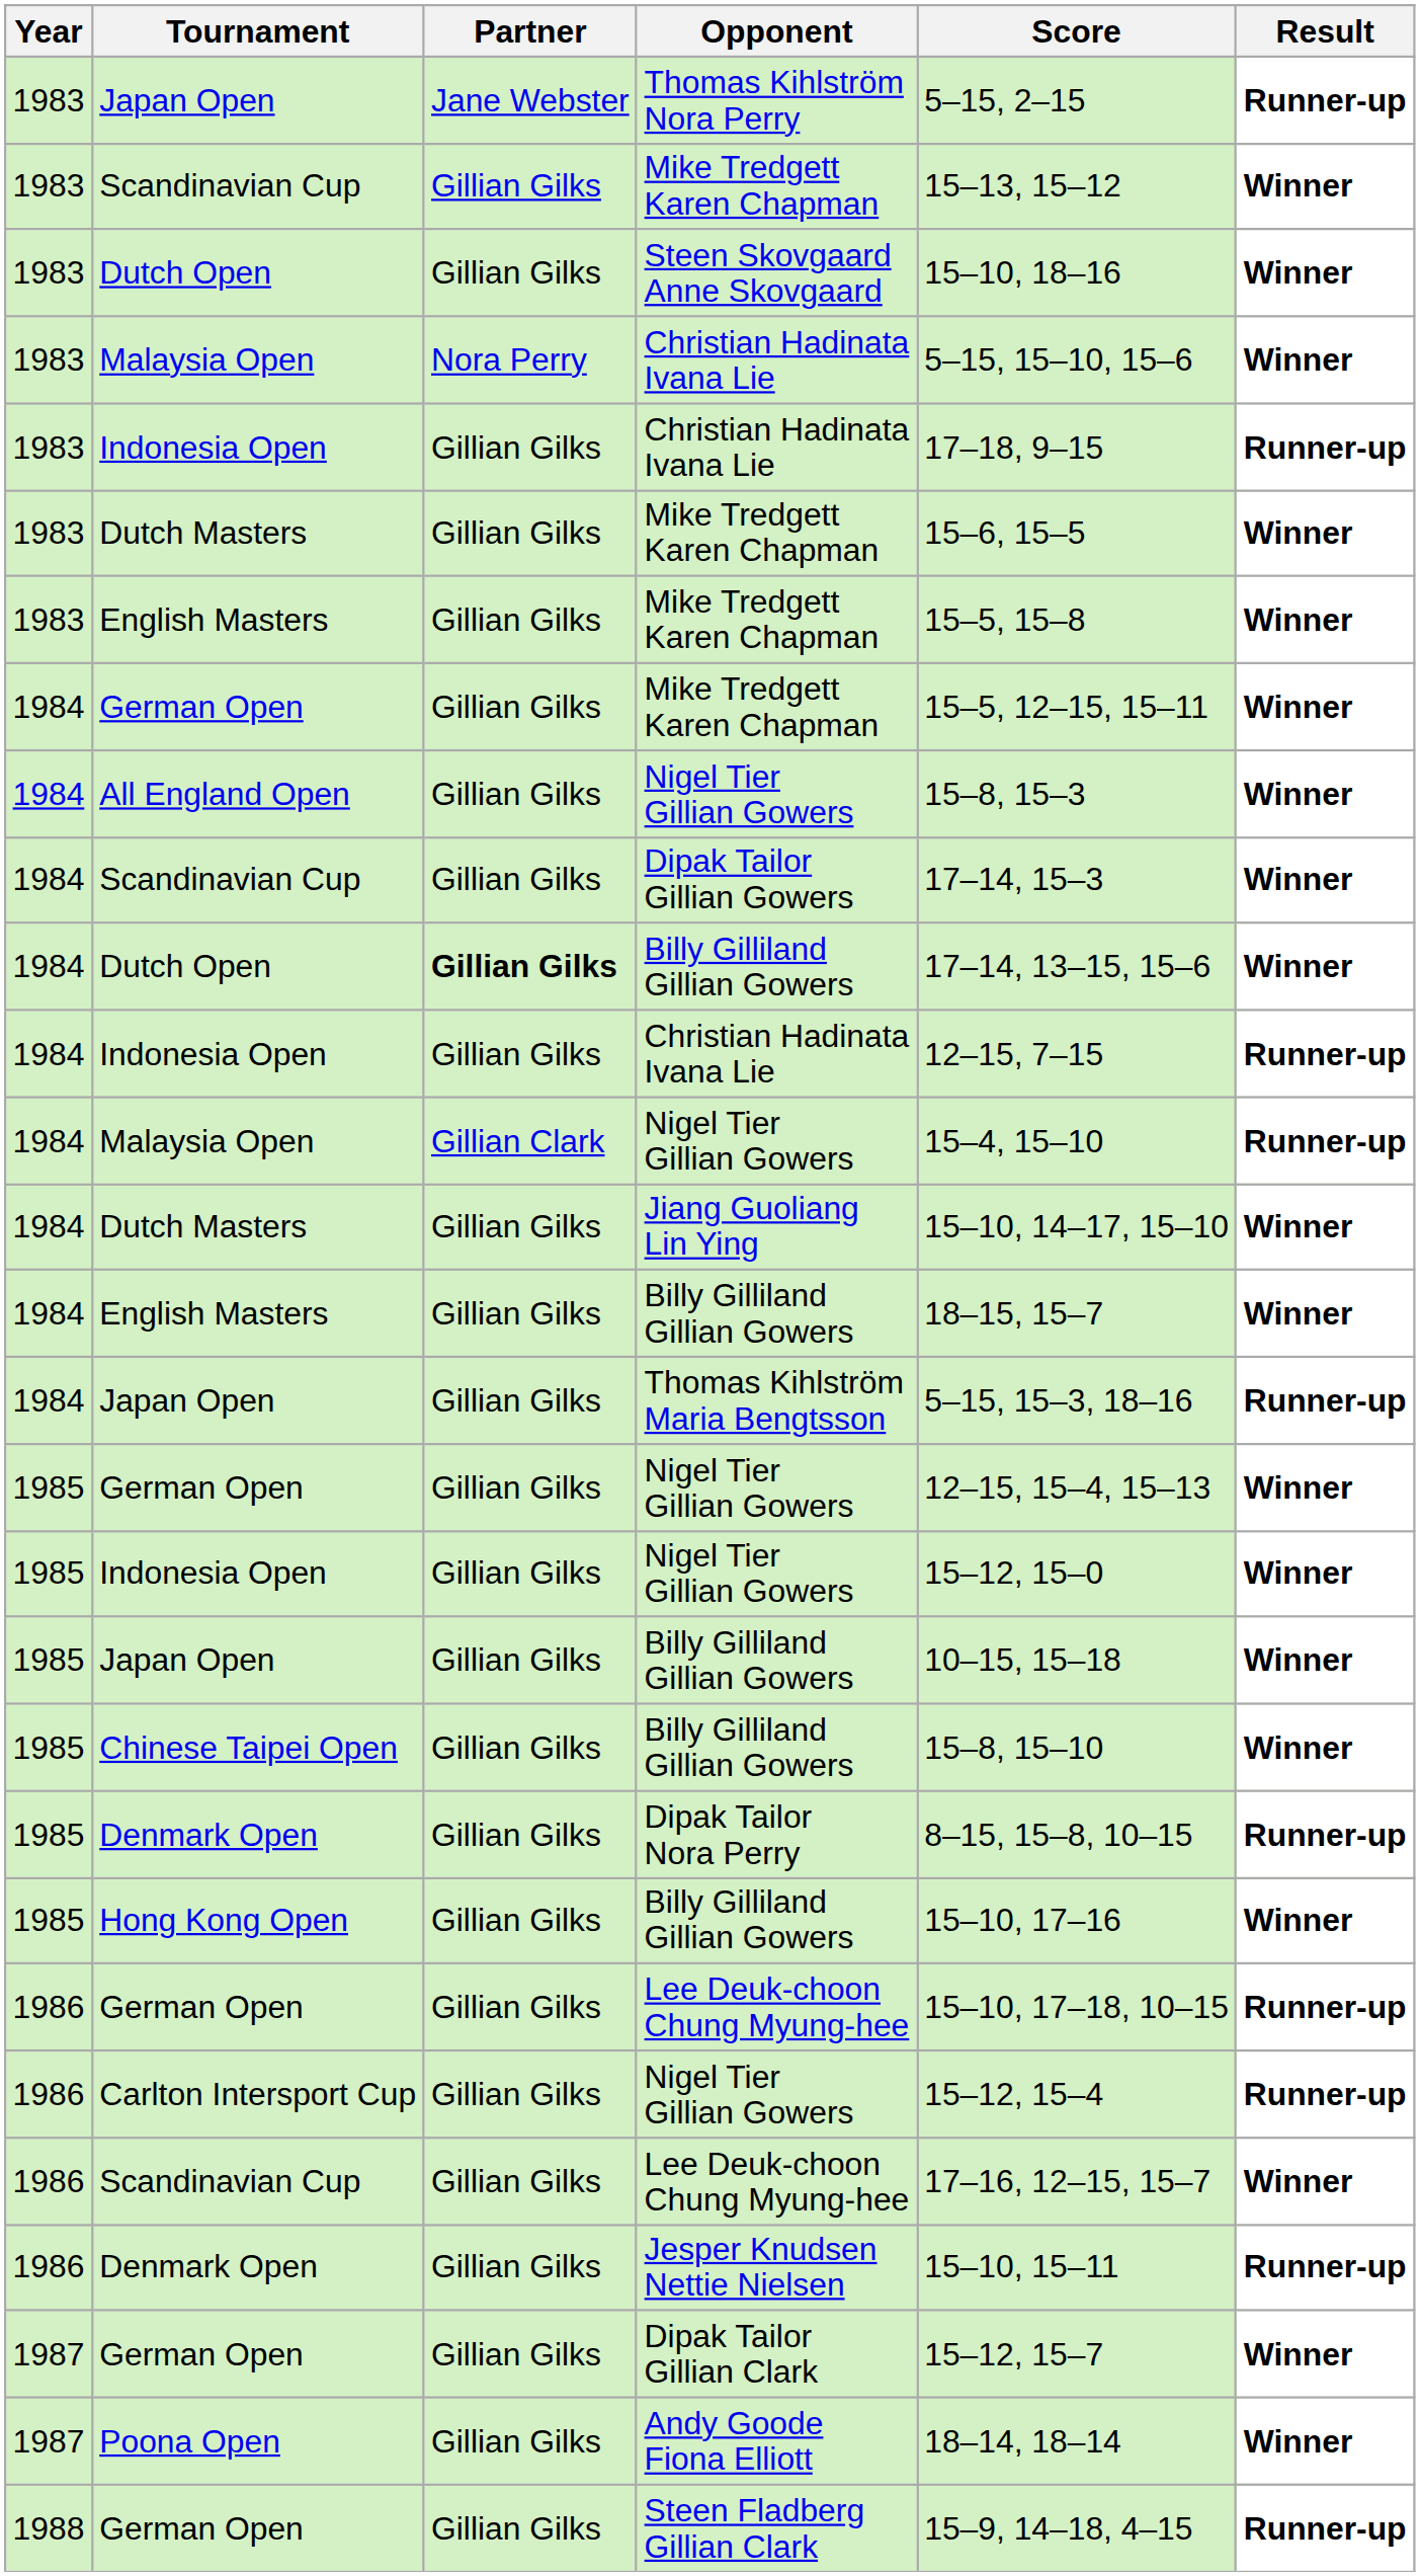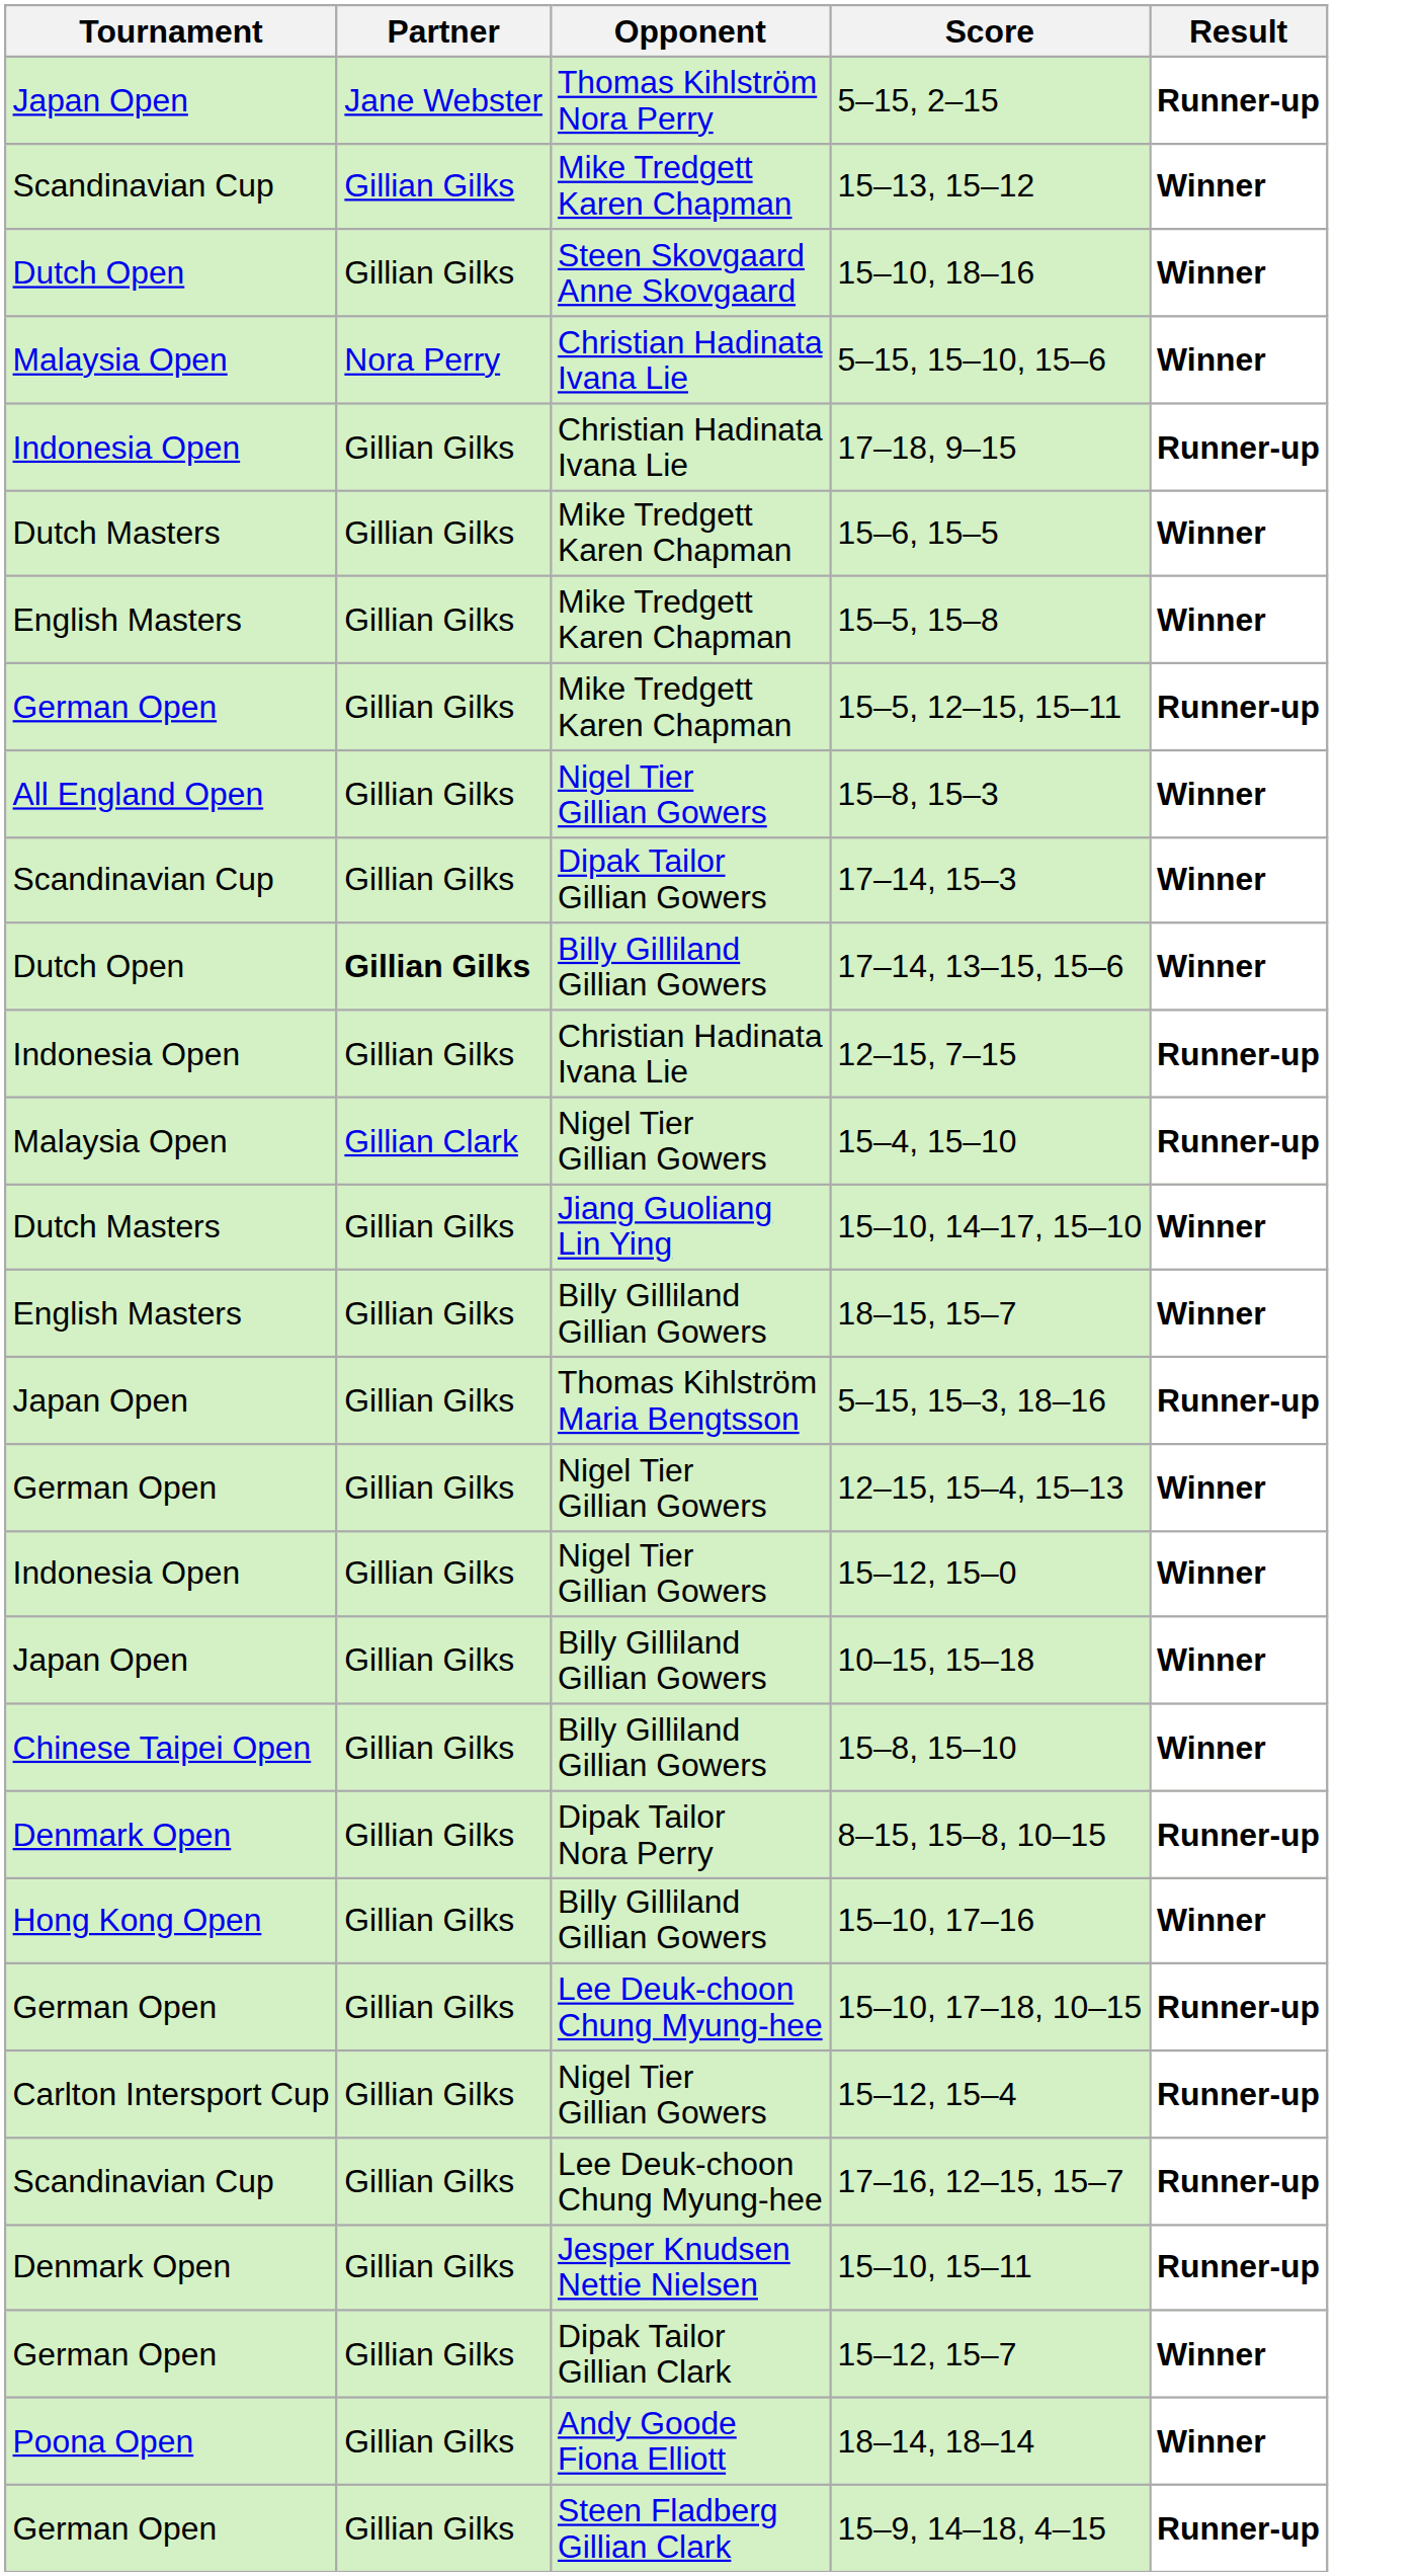- column: Year | 1983 | 1983 | 1983 | 1983 | 1983 | 1983 | 1983 | 1984 | 1984 | 1984 | 1984 | 1984 | 1984 | 1984 | 1984 | 1984 | 1985 | 1985 | 1985 | 1985 | 1985 | 1985 | 1986 | 1986 | 1986 | 1986 | 1987 | 1987 | 1988
German Open / Mike Tredgett Karen Chapman | Result: Winner -> Runner-up
Scandinavian Cup / Lee Deuk-choon Chung Myung-hee | Result: Winner -> Runner-up
